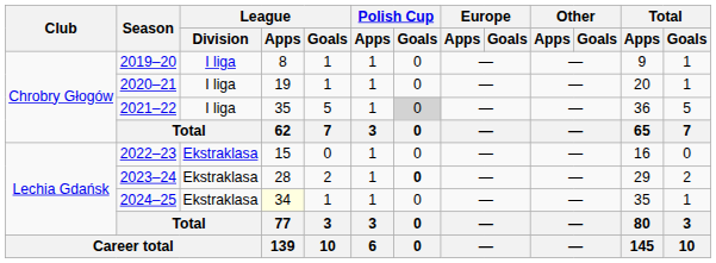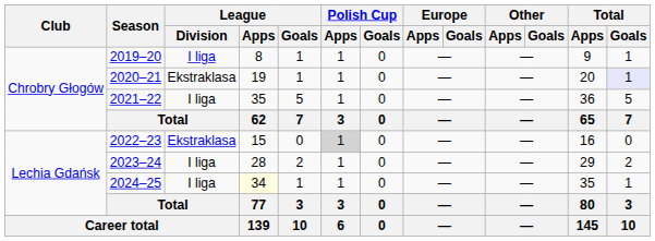2020–21 | League / Division: I liga -> Ekstraklasa
2020–21 | Total / Goals: no background -> lavender background
2021–22 | Polish Cup / Goals: lightgrey background -> no background
2022–23 | Polish Cup / Apps: no background -> lightgrey background
2023–24 | League / Division: Ekstraklasa -> I liga
2023–24 | Polish Cup / Goals: bold -> normal
2024–25 | League / Division: Ekstraklasa -> I liga
